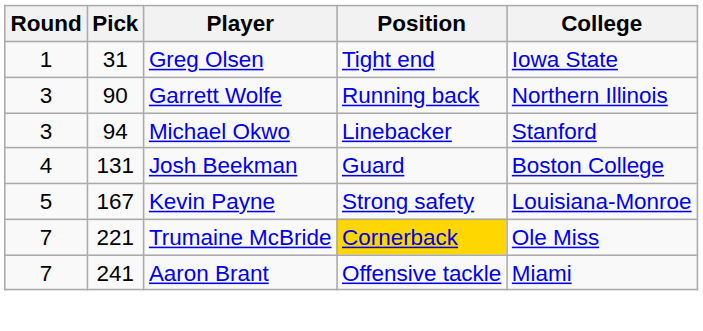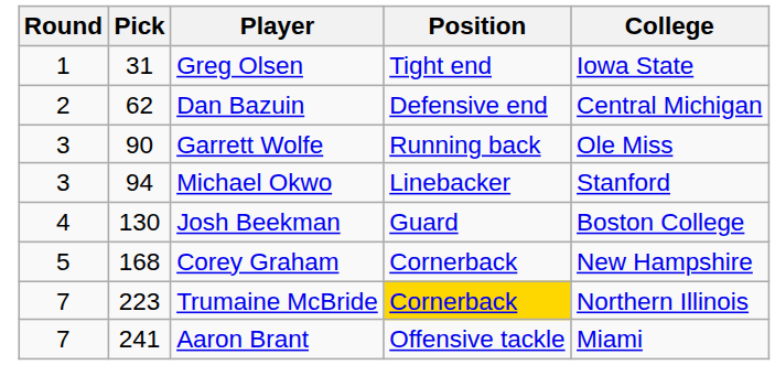+ row: 2 | 62 | Dan Bazuin | Defensive end | Central Michigan
Garrett Wolfe | College: Northern Illinois -> Ole Miss
Josh Beekman | Pick: 131 -> 130
- row: 5 | 167 | Kevin Payne | Strong safety | Louisiana-Monroe
+ row: 5 | 168 | Corey Graham | Cornerback | New Hampshire
Trumaine McBride | Pick: 221 -> 223
Trumaine McBride | College: Ole Miss -> Northern Illinois
